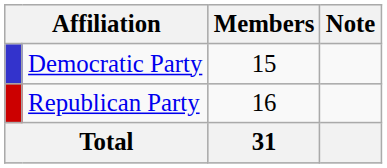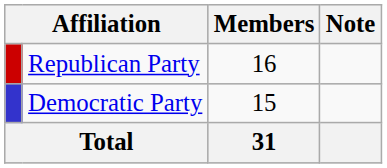rows swapped: Republican Party <-> Democratic Party
